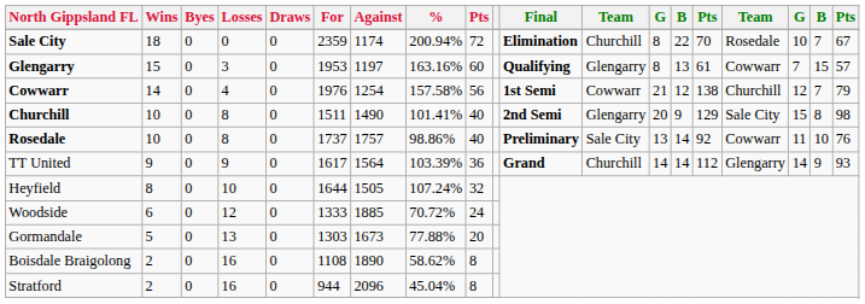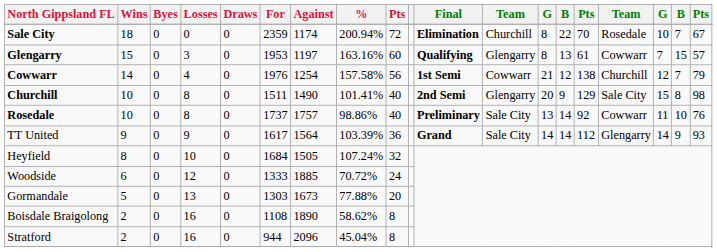TT United | column 12: Churchill -> Sale City
Heyfield | For: 1644 -> 1684
